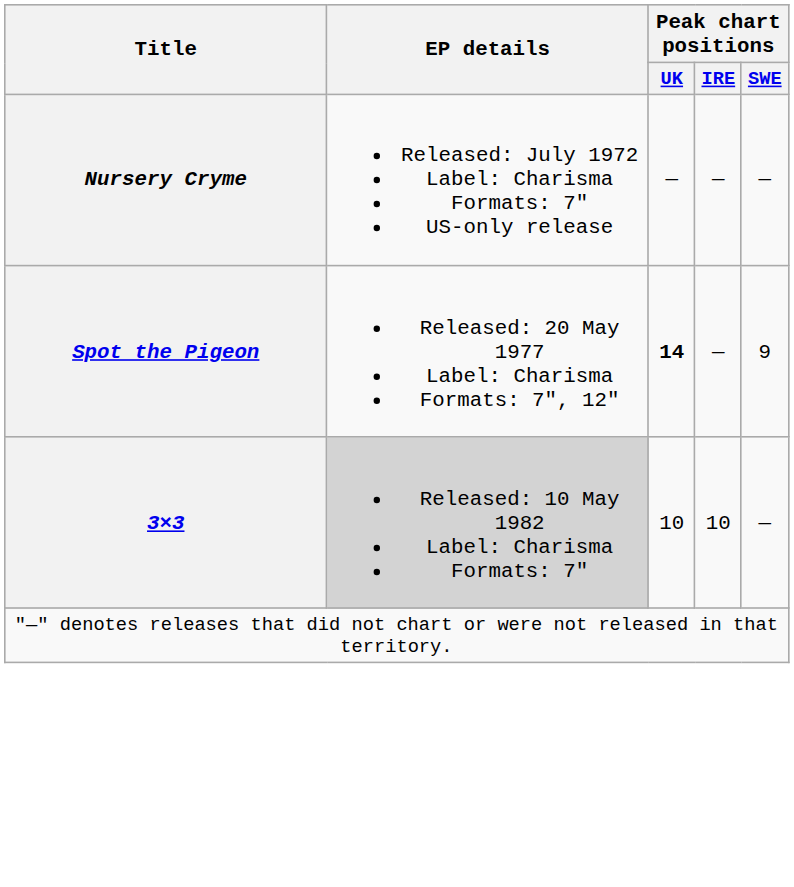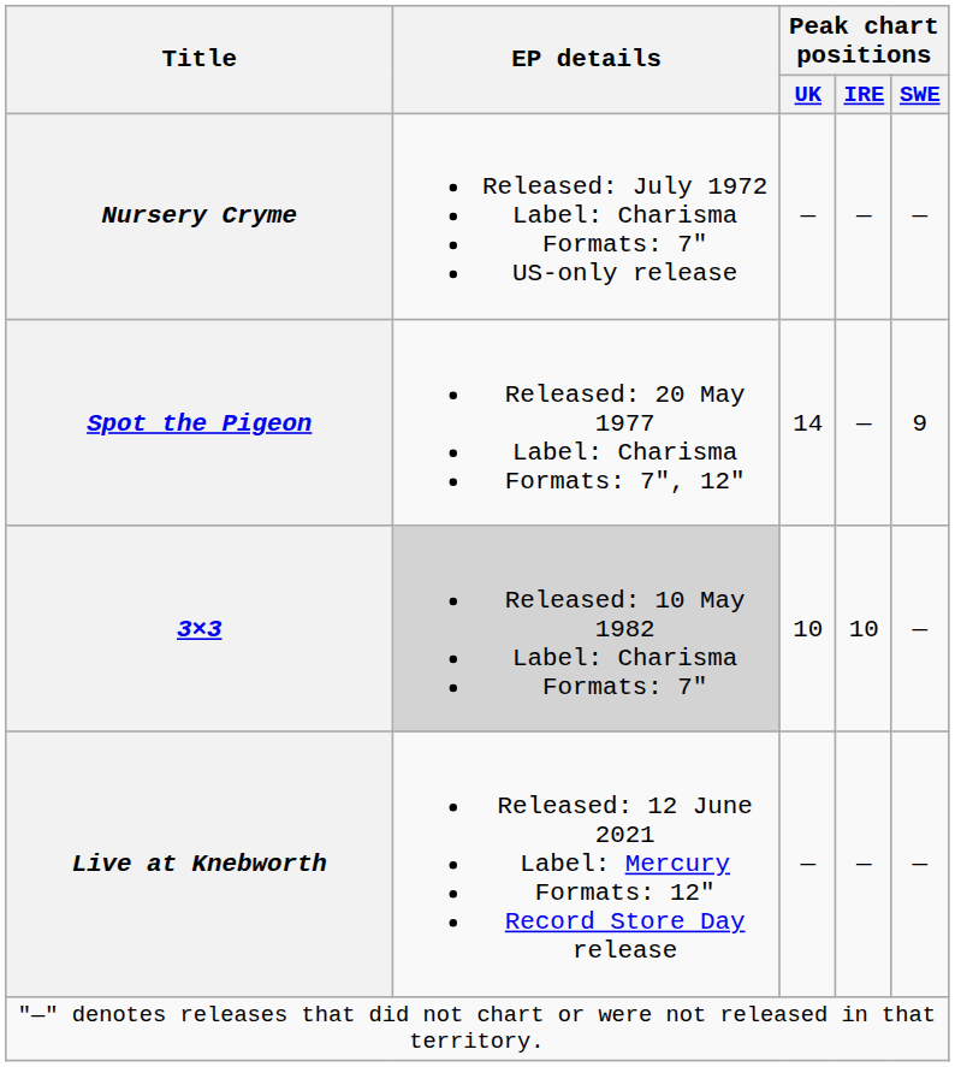Spot the Pigeon | Peak chart positions / UK: bold -> normal
+ row: Live at Knebworth | Released: 12 June 2021 Label: Mercury Formats: 12" Record Store Day release | — | — | —
